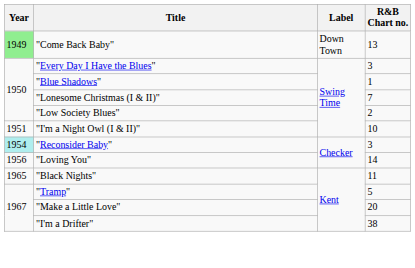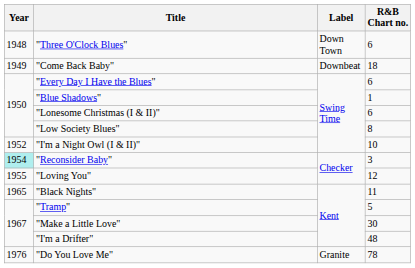+ row: 1948 | "Three O'Clock Blues" | Down Town | 6
"Come Back Baby" | Year: lightgreen background -> no background
"Come Back Baby" | Label: Down Town -> Downbeat
"Come Back Baby" | R&B Chart no.: 13 -> 18
"Every Day I Have the Blues" | R&B Chart no.: 3 -> 6
"Lonesome Christmas (I & II)" | R&B Chart no.: 7 -> 6
"Low Society Blues" | R&B Chart no.: 2 -> 8
"I'm a Night Owl (I & II)" | Year: 1951 -> 1952
"Loving You" | Year: 1956 -> 1955
"Loving You" | R&B Chart no.: 14 -> 12
"Make a Little Love" | R&B Chart no.: 20 -> 30
"I'm a Drifter" | R&B Chart no.: 38 -> 48
+ row: 1976 | "Do You Love Me" | Granite | 78
